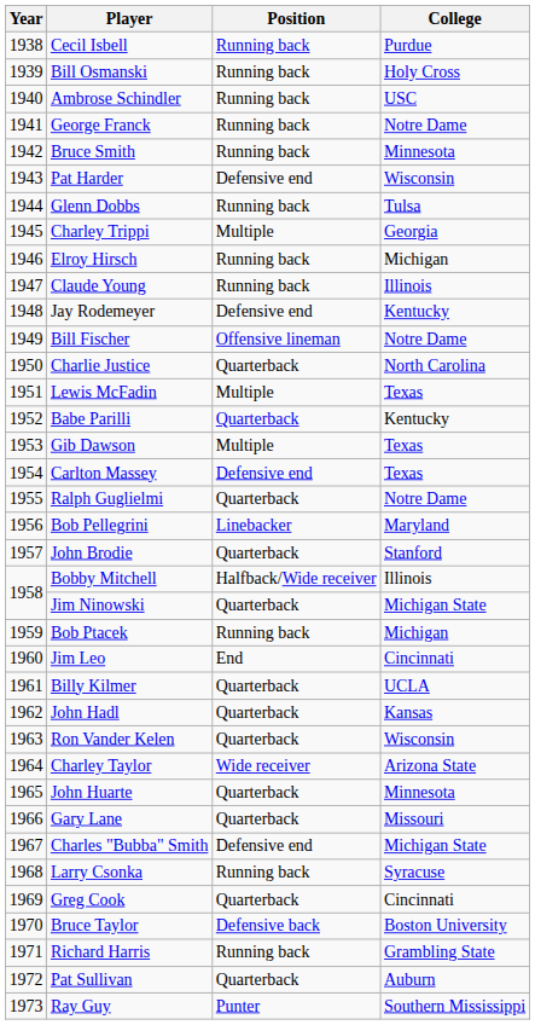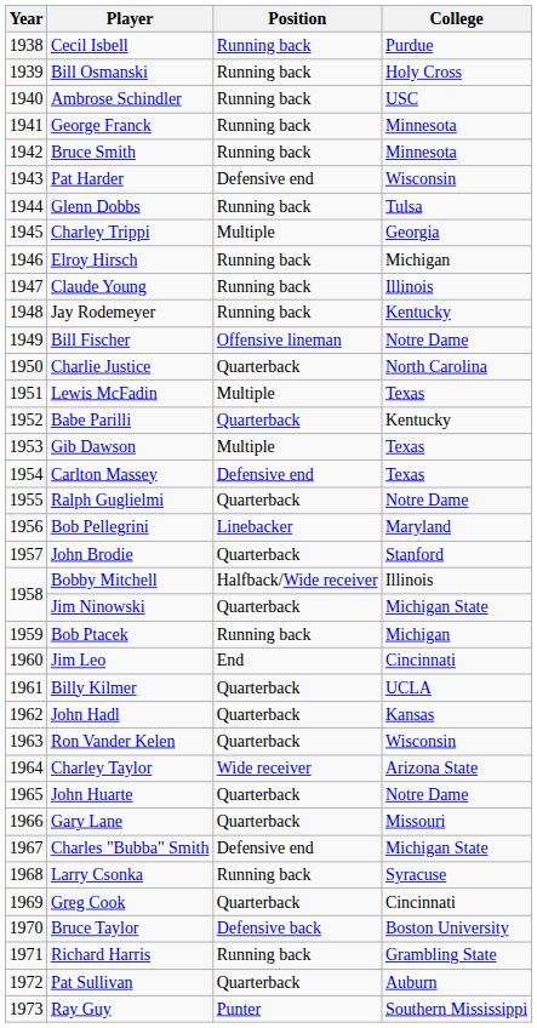George Franck | College: Notre Dame -> Minnesota
Jay Rodemeyer | Position: Defensive end -> Running back
John Huarte | College: Minnesota -> Notre Dame
